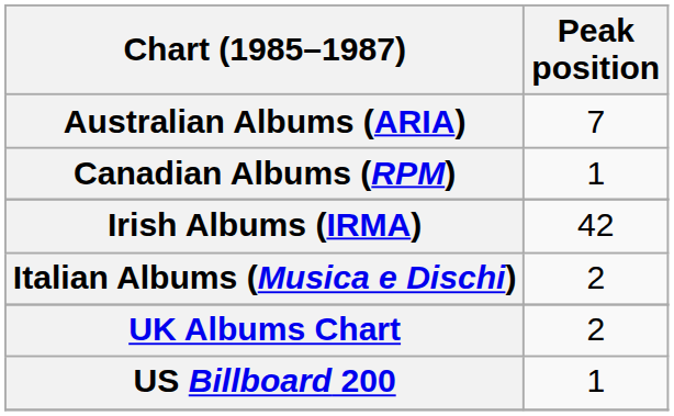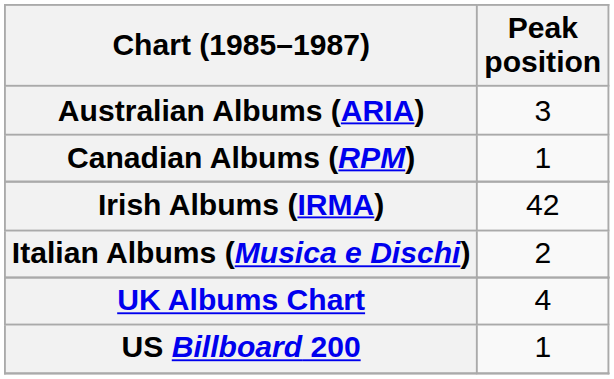Australian Albums (ARIA) | Peak position: 7 -> 3
UK Albums Chart | Peak position: 2 -> 4
